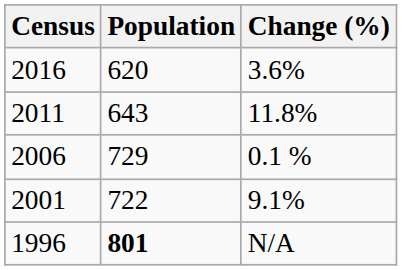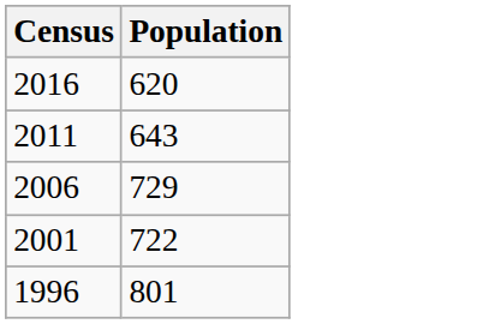- column: Change (%) | 3.6% | 11.8% | 0.1 % | 9.1% | N/A
1996 | Population: bold -> normal
